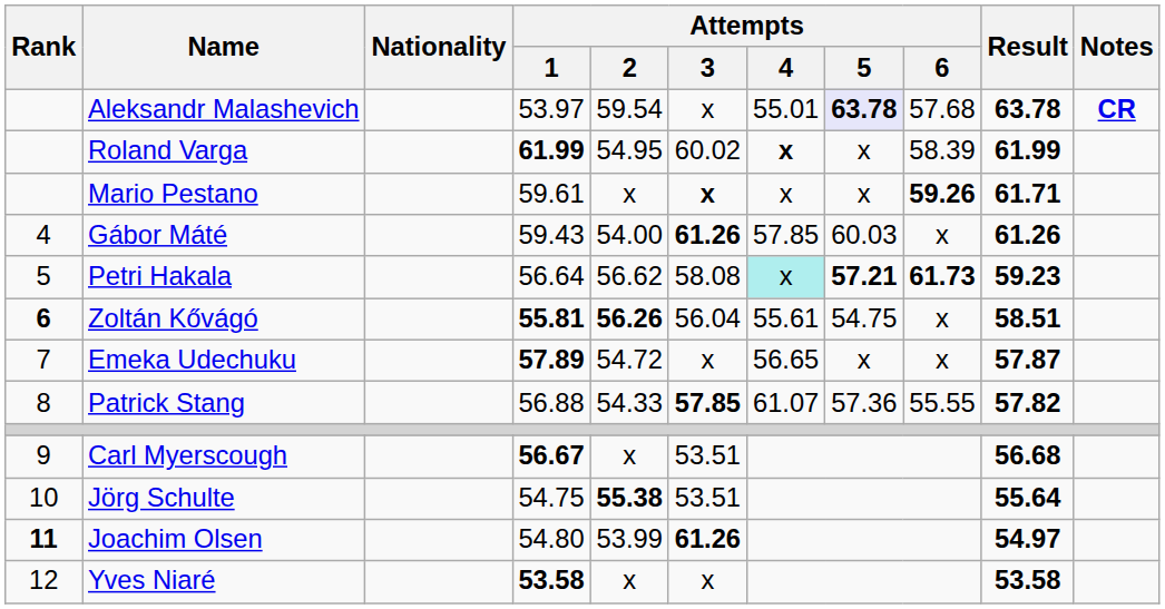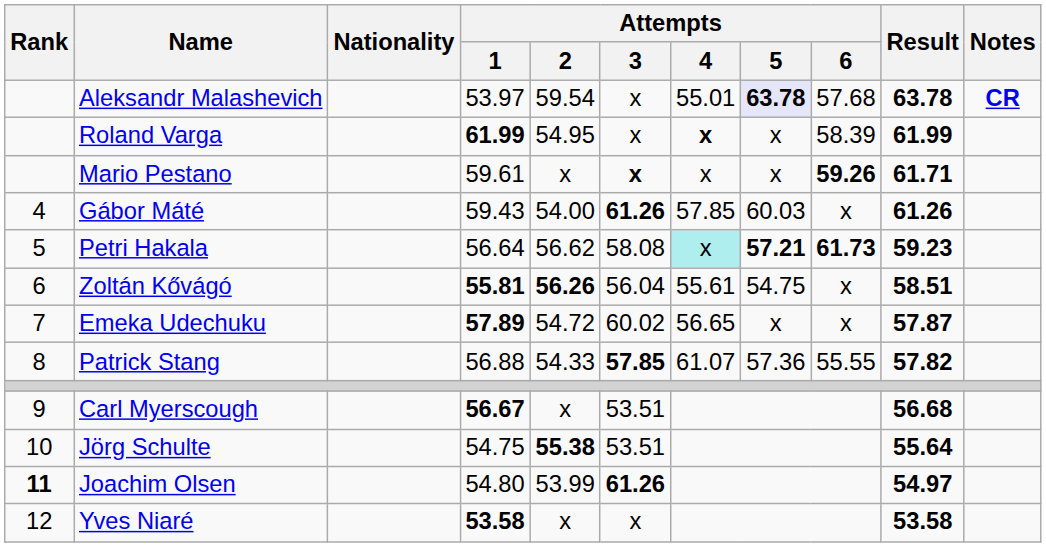Roland Varga | Attempts / 3: 60.02 -> x
Zoltán Kővágó | Rank: bold -> normal
Emeka Udechuku | Attempts / 3: x -> 60.02
